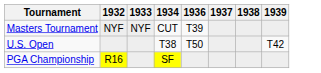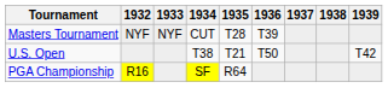+ column: 1935 | T28 | T21 | R64
